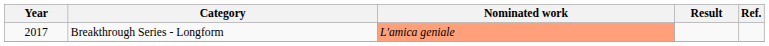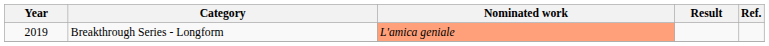Breakthrough Series - Longform | Year: 2017 -> 2019
